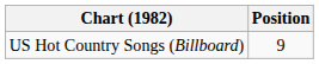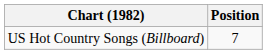US Hot Country Songs (Billboard) | Position: 9 -> 7
